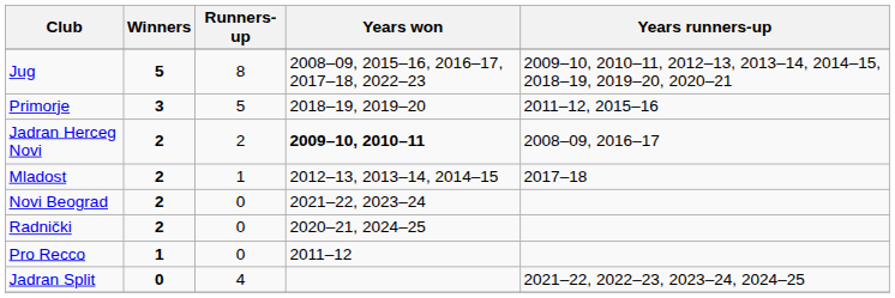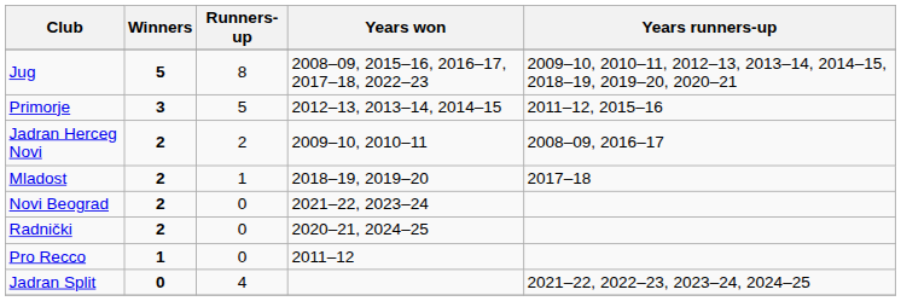Primorje | Years won: 2018–19, 2019–20 -> 2012–13, 2013–14, 2014–15
Jadran Herceg Novi | Years won: bold -> normal
Mladost | Years won: 2012–13, 2013–14, 2014–15 -> 2018–19, 2019–20
